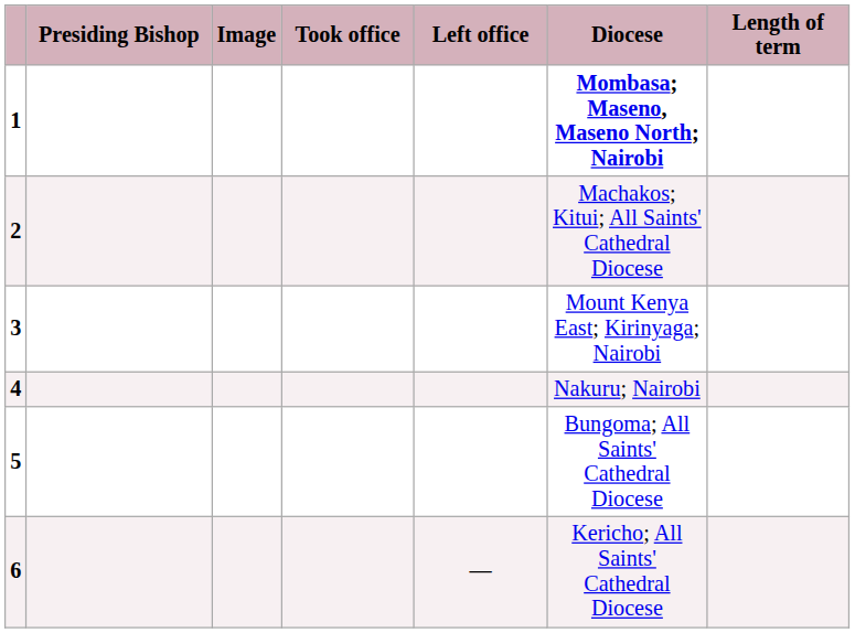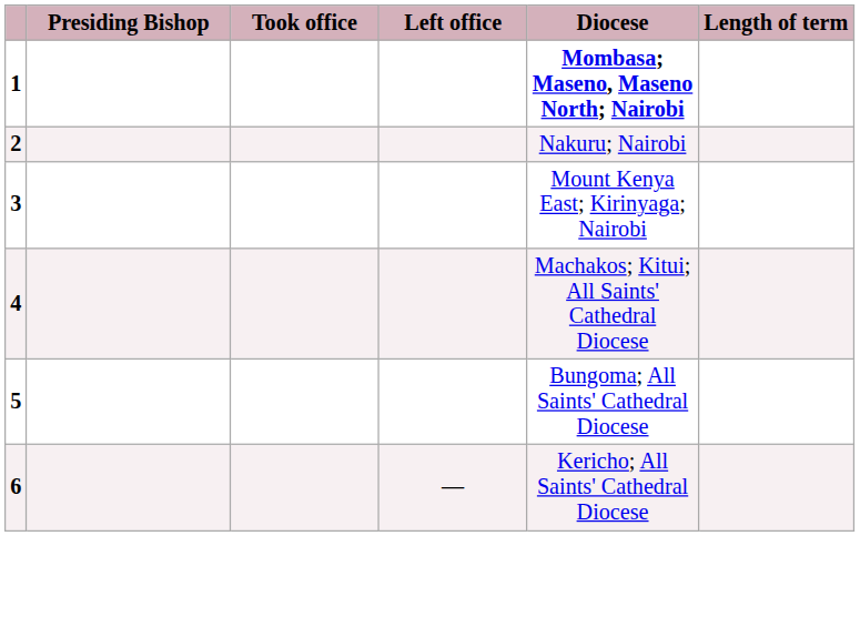- column: Image
2 | Diocese: Machakos; Kitui; All Saints' Cathedral Diocese -> Nakuru; Nairobi
4 | Diocese: Nakuru; Nairobi -> Machakos; Kitui; All Saints' Cathedral Diocese
